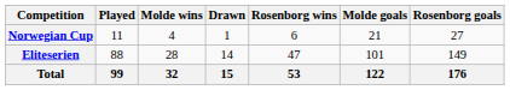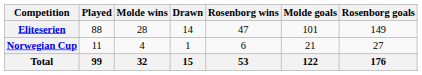rows swapped: Eliteserien <-> Norwegian Cup
